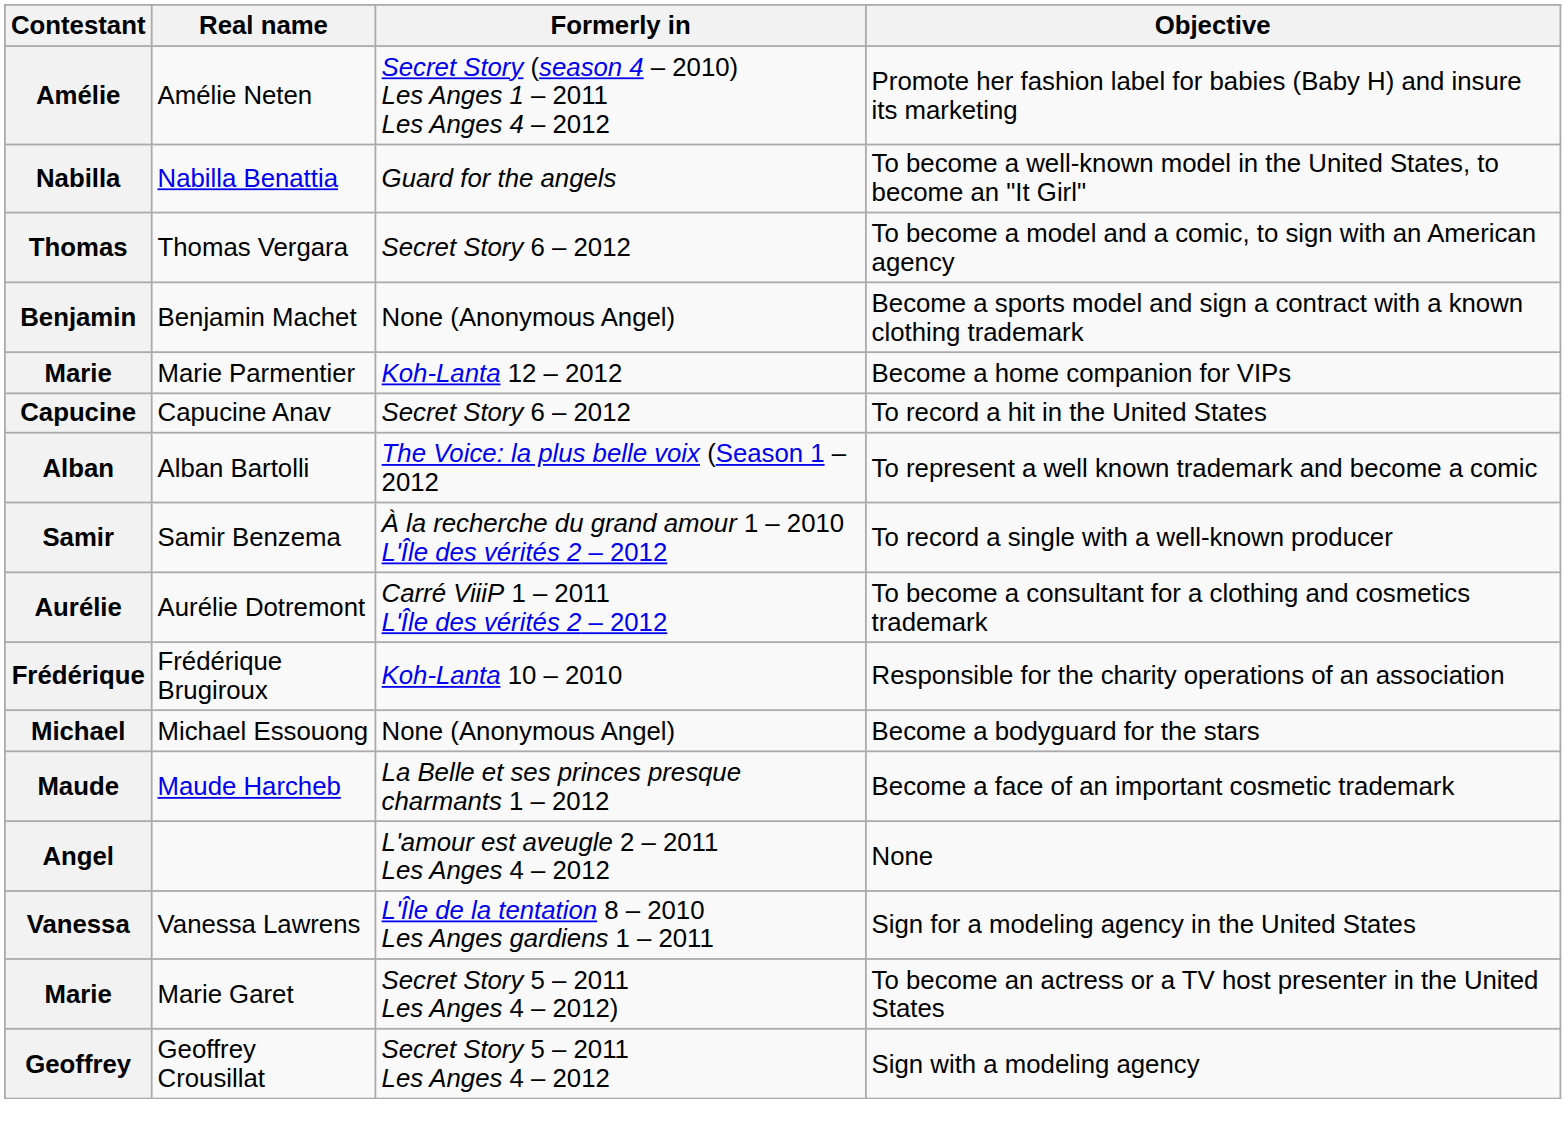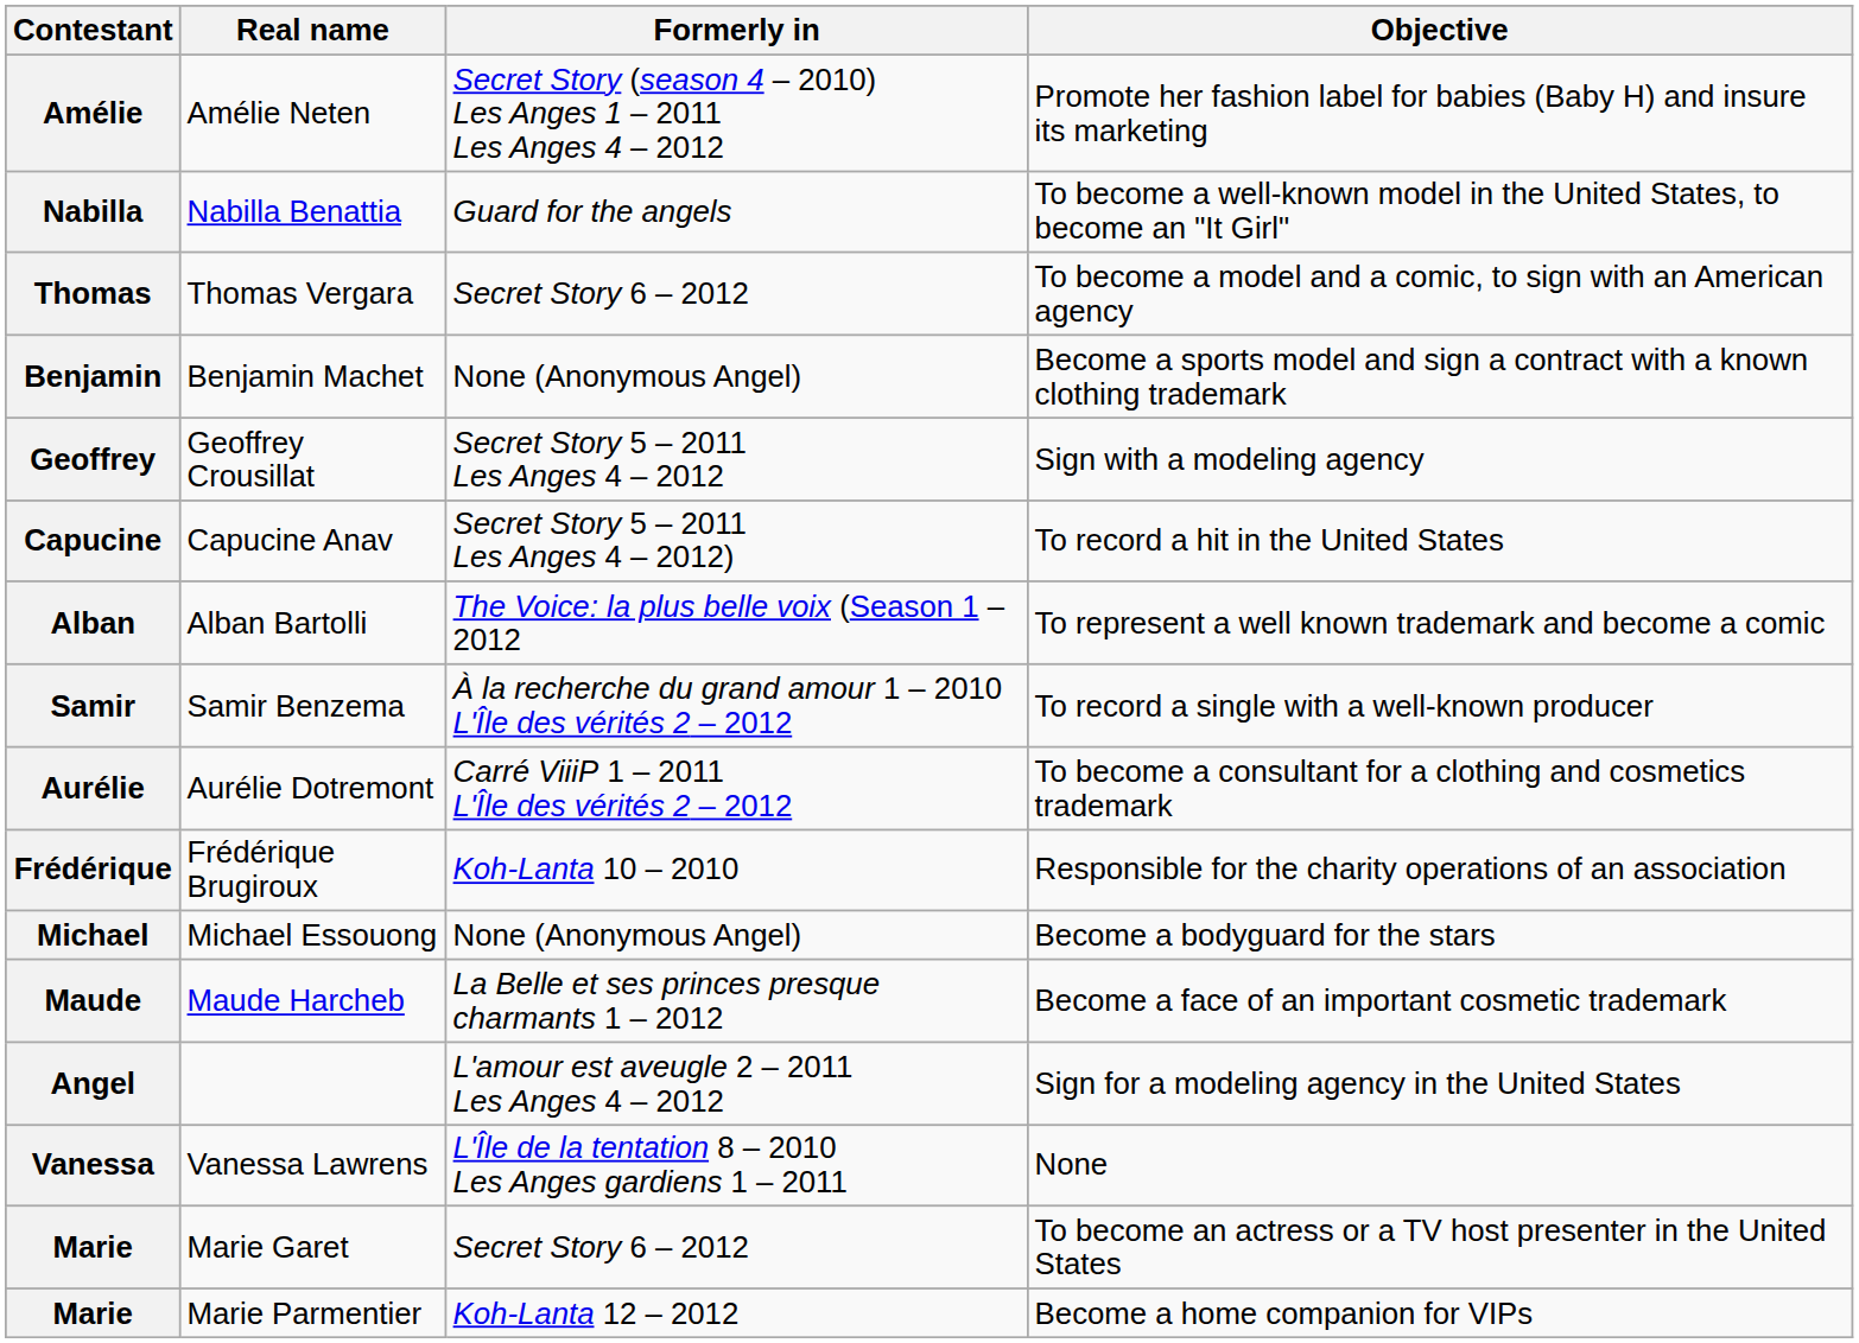rows swapped: Marie / Marie Parmentier <-> Geoffrey
Capucine | Formerly in: Secret Story 6 – 2012 -> Secret Story 5 – 2011 Les Anges 4 – 2012)
Angel | Objective: None -> Sign for a modeling agency in the United States
Vanessa | Objective: Sign for a modeling agency in the United States -> None
Marie / Marie Garet | Formerly in: Secret Story 5 – 2011 Les Anges 4 – 2012) -> Secret Story 6 – 2012
